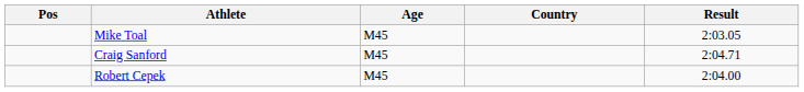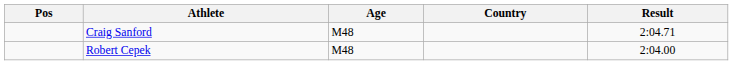- row: Mike Toal | M45 | 2:03.05
Craig Sanford | Age: M45 -> M48
Robert Cepek | Age: M45 -> M48
